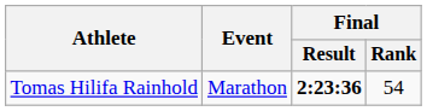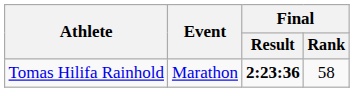Tomas Hilifa Rainhold | Final / Rank: 54 -> 58
